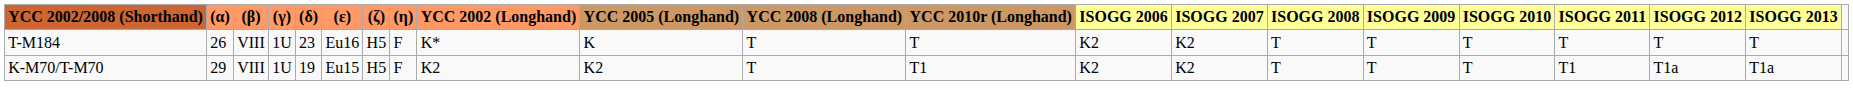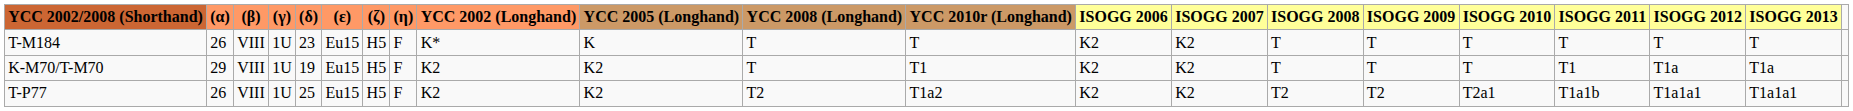T-M184 | (ε): Eu16 -> Eu15
+ row: T-P77 | 26 | VIII | 1U | 25 | Eu15 | H5 | F | K2 | K2 | T2 | T1a2 | K2 | K2 | T2 | T2 | T2a1 | T1a1b | T1a1a1 | T1a1a1
